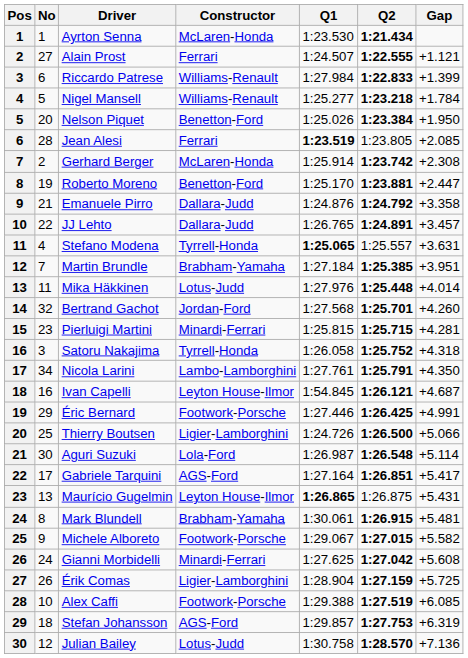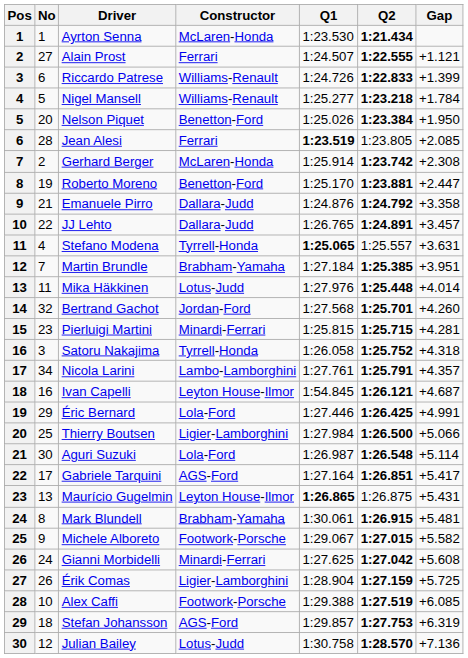Riccardo Patrese | Q1: 1:27.984 -> 1:24.726
Nicola Larini | Gap: +4.350 -> +4.357
Éric Bernard | Constructor: Footwork-Porsche -> Lola-Ford
Thierry Boutsen | Q1: 1:24.726 -> 1:27.984
